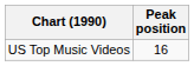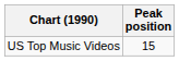US Top Music Videos | Peak position: 16 -> 15
